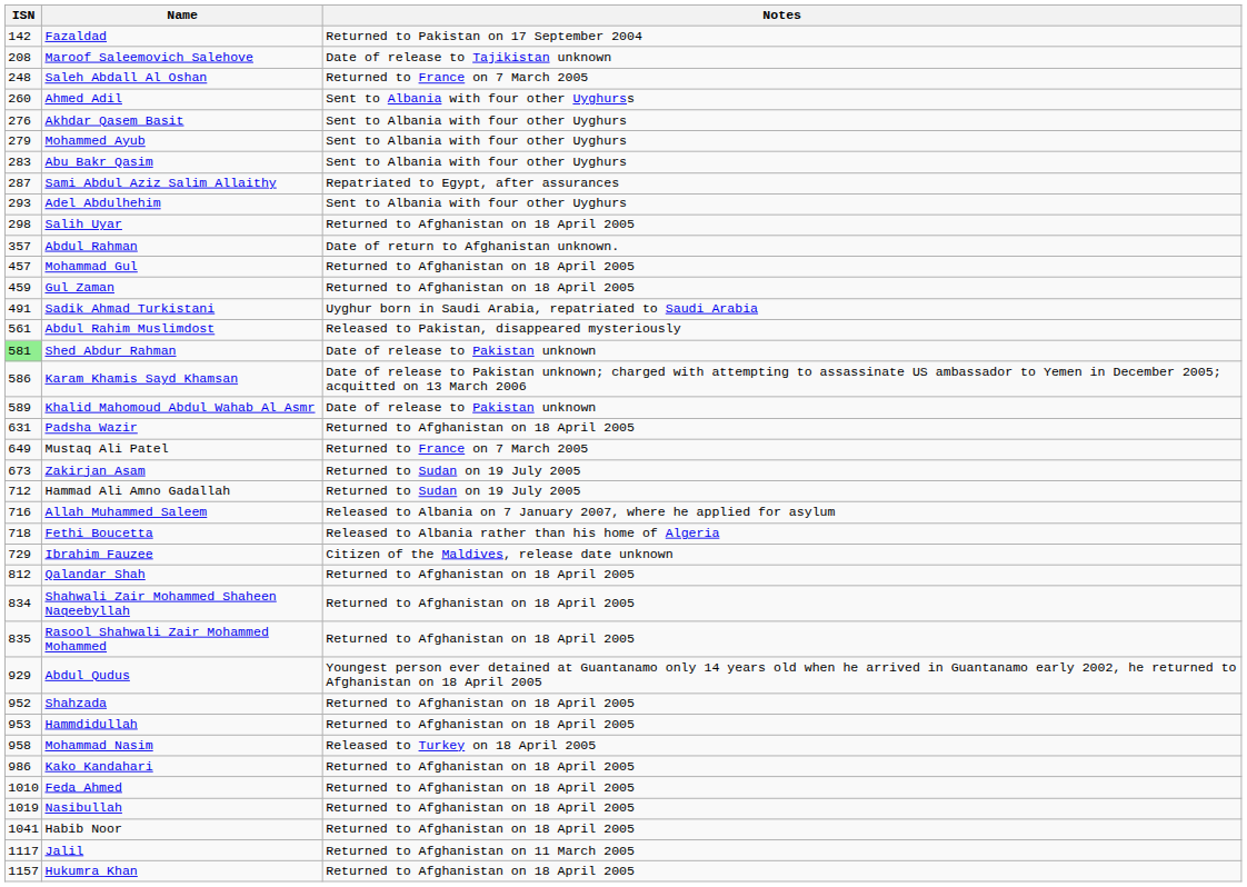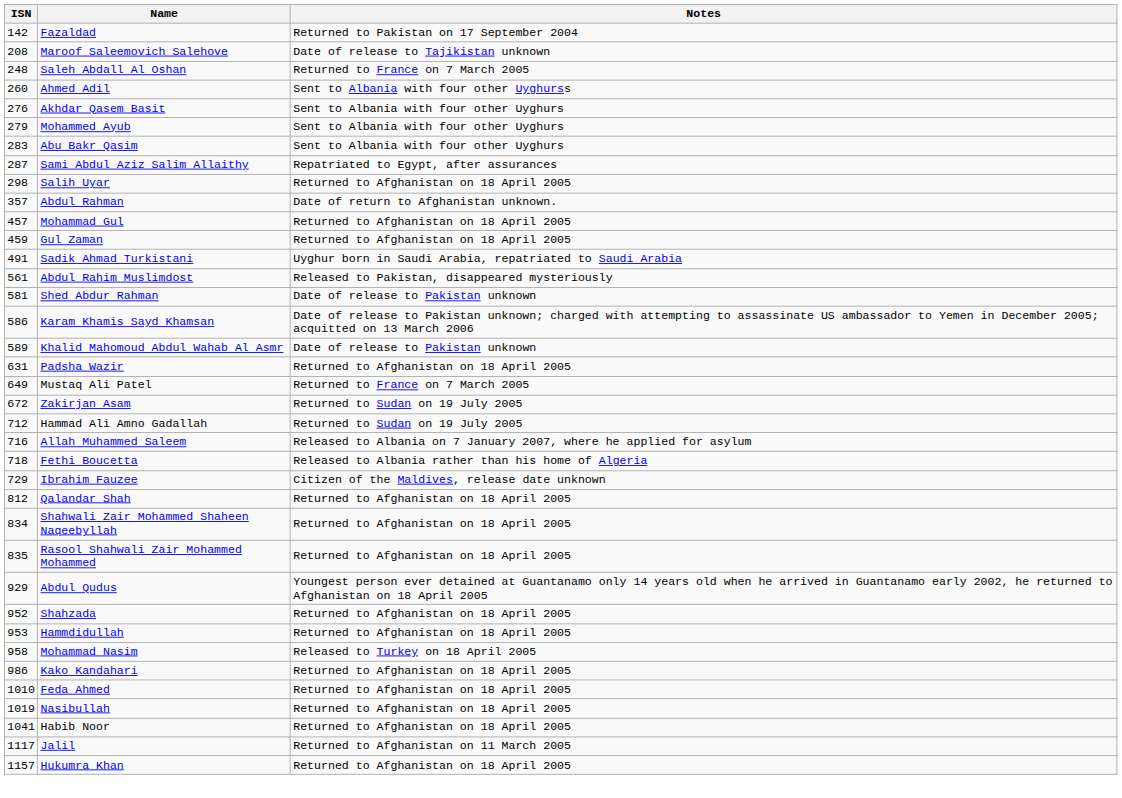- row: 293 | Adel Abdulhehim | Sent to Albania with four other Uyghurs
Shed Abdur Rahman | ISN: lightgreen background -> no background
Zakirjan Asam | ISN: 673 -> 672
